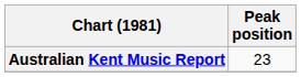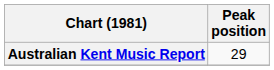Australian Kent Music Report | Peak position: 23 -> 29
